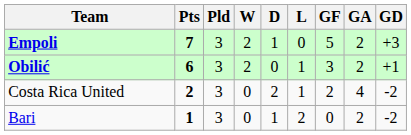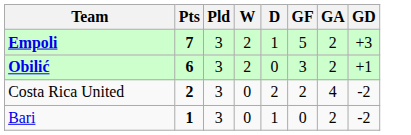- column: L | 0 | 1 | 1 | 2
